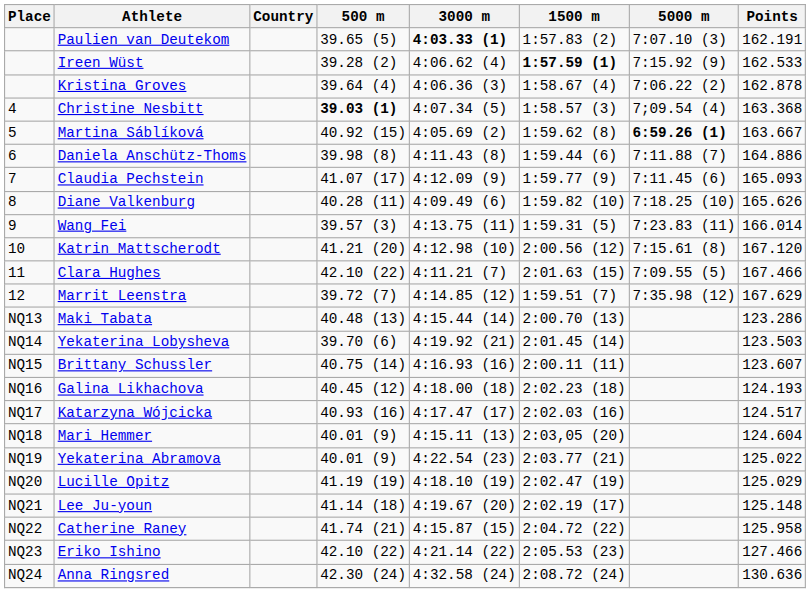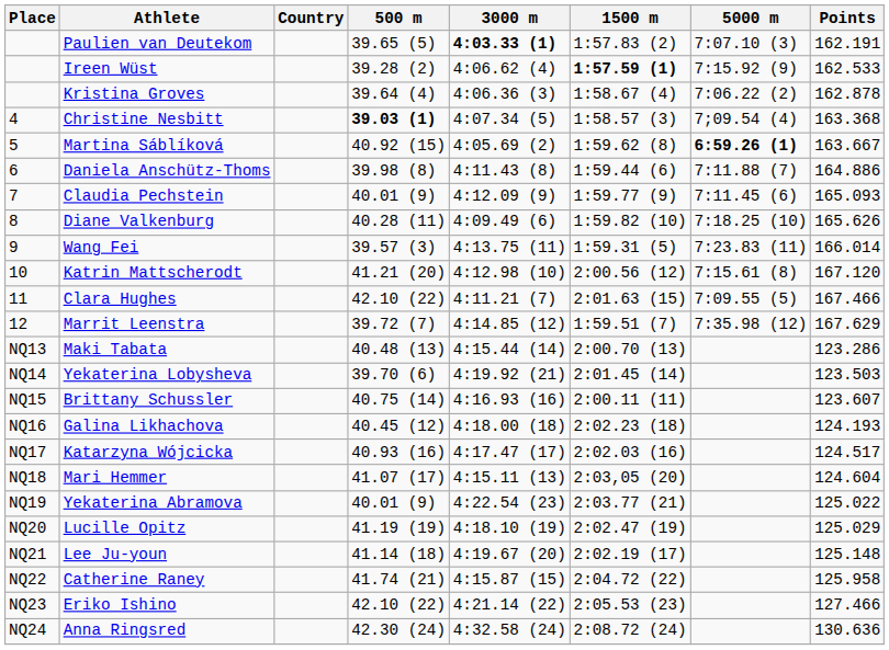Claudia Pechstein | 500 m: 41.07 (17) -> 40.01 (9)
Mari Hemmer | 500 m: 40.01 (9) -> 41.07 (17)
